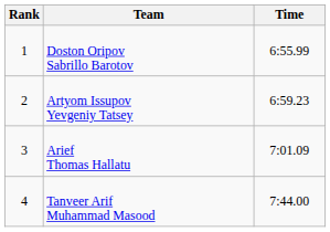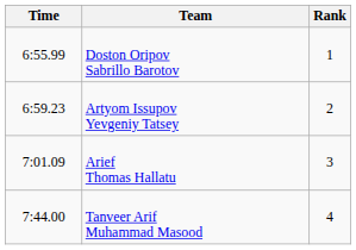columns swapped: Rank <-> Time
